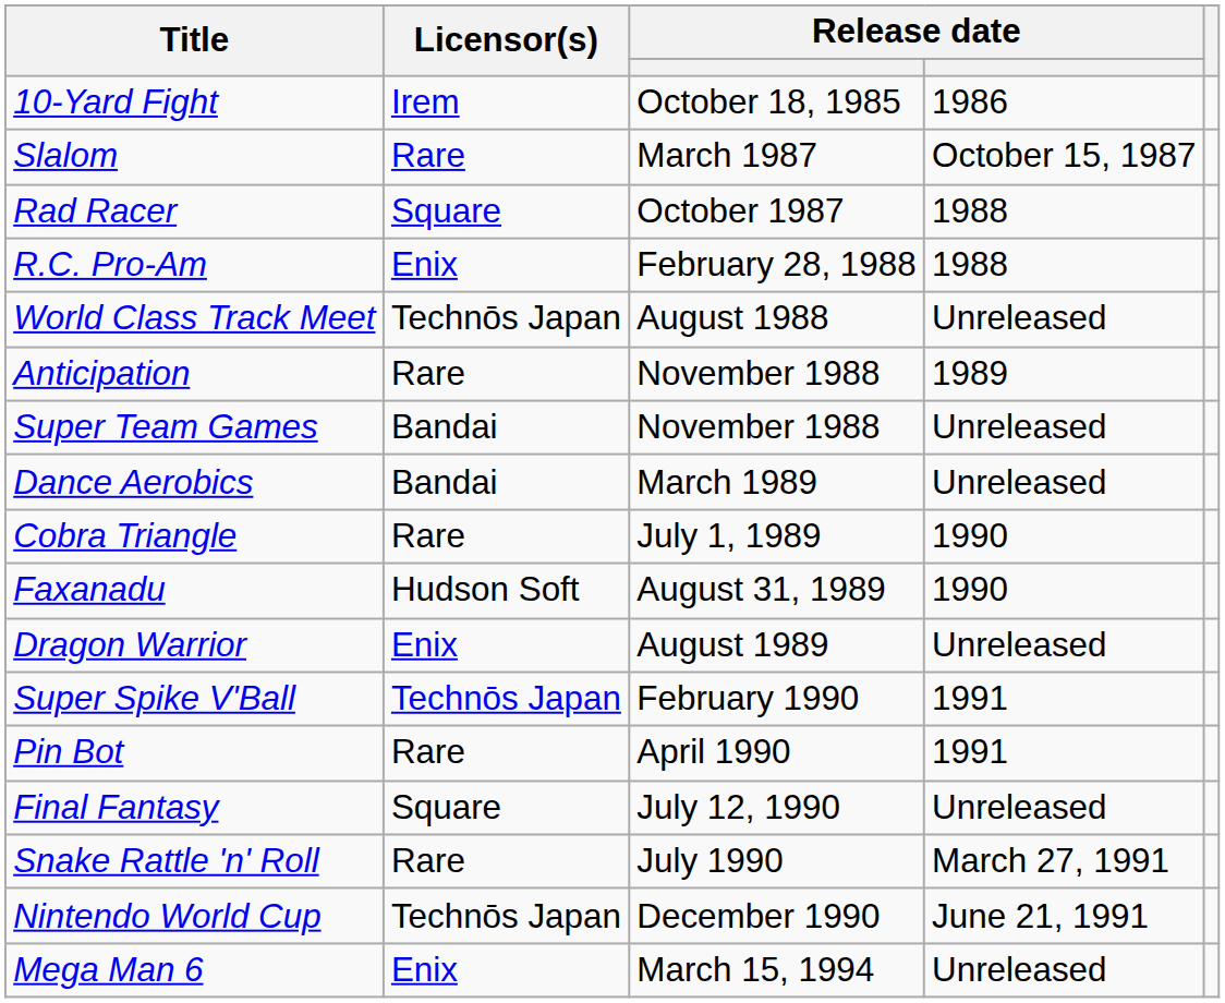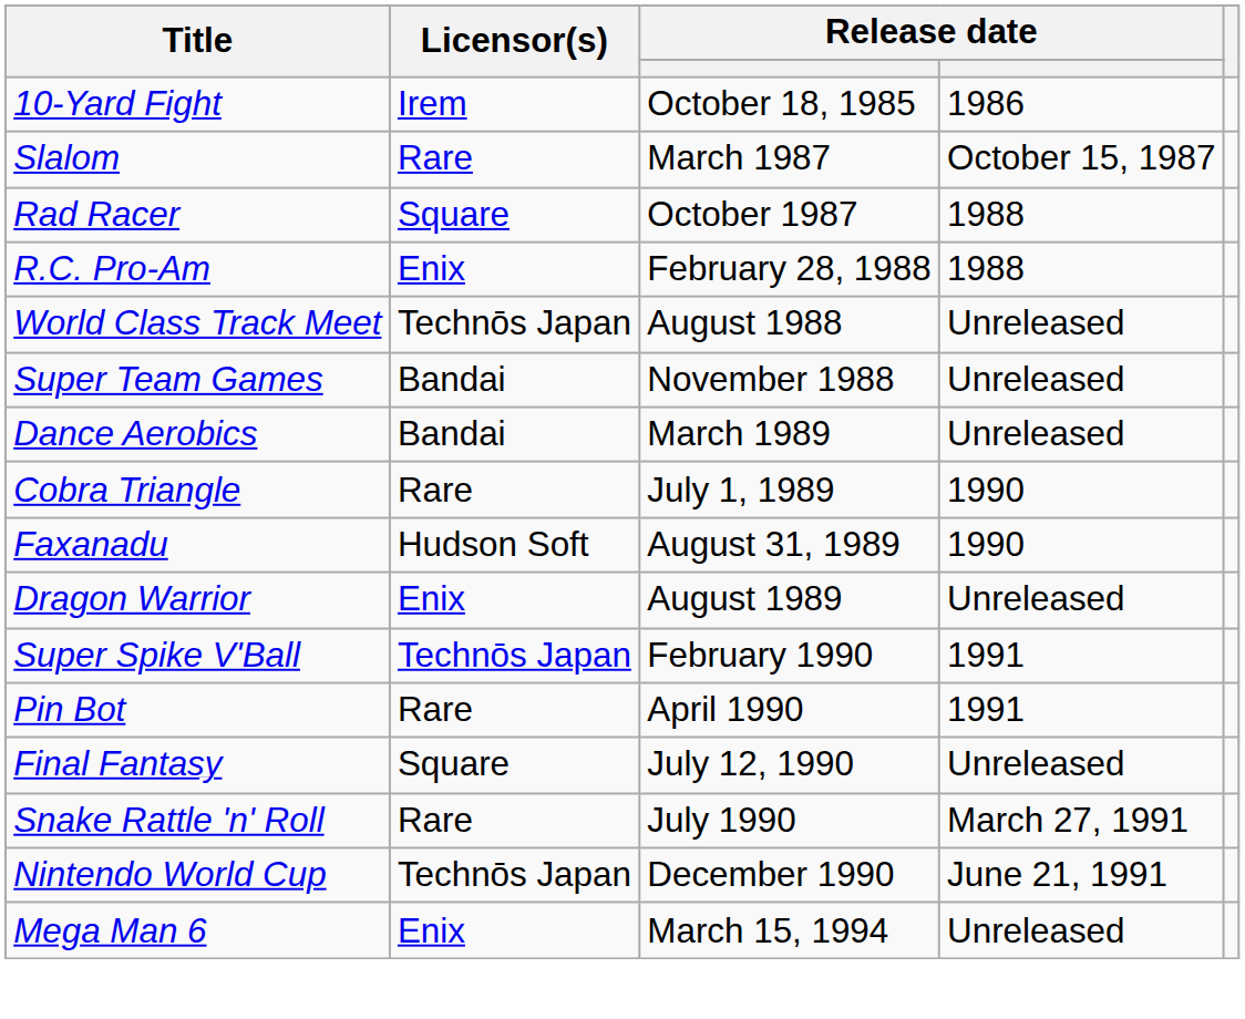- row: Anticipation | Rare | November 1988 | 1989
